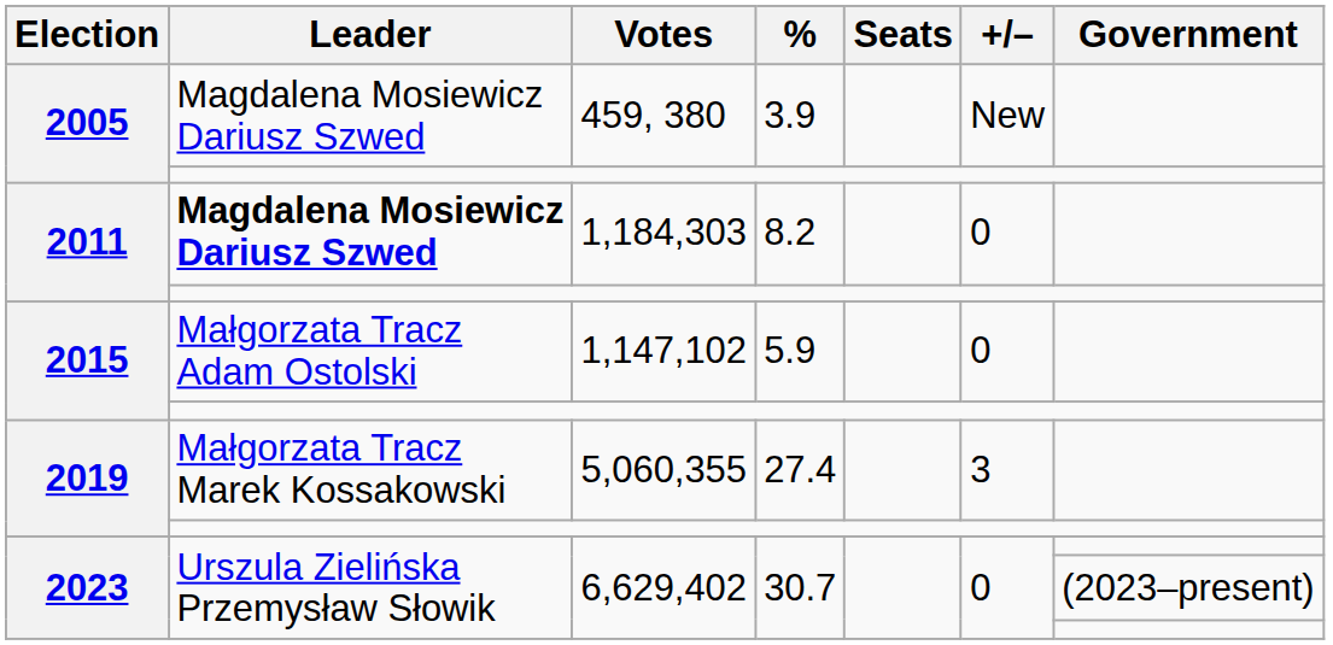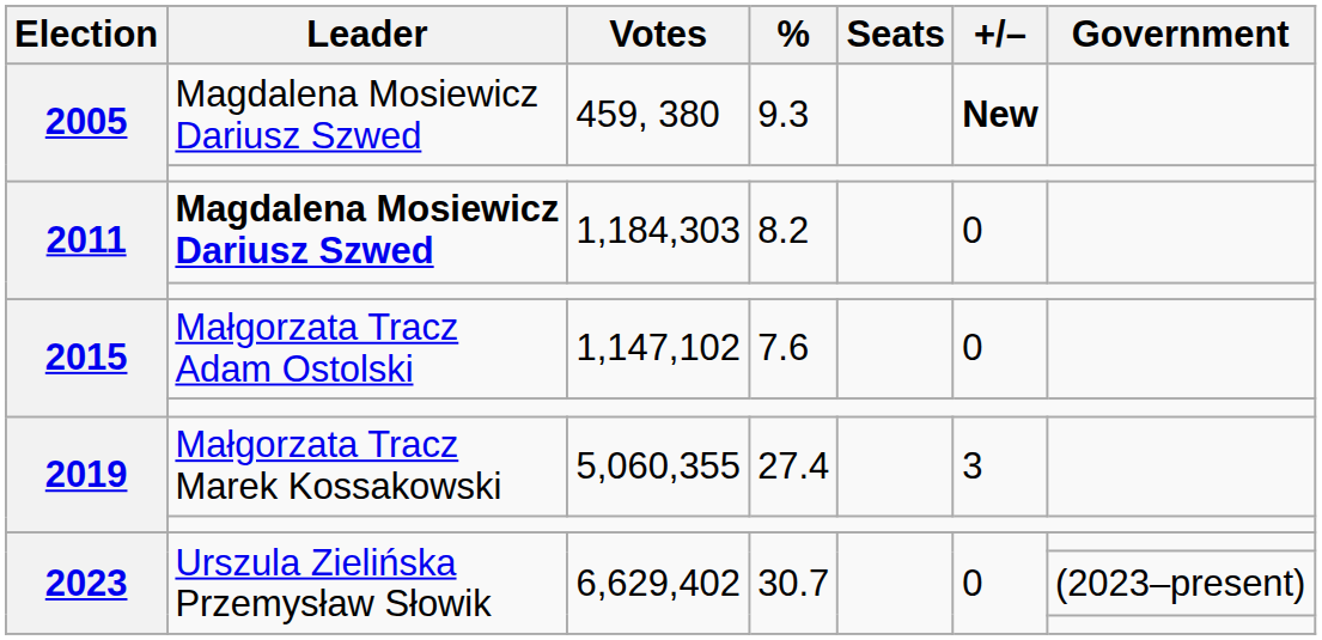459, 380 | %: 3.9 -> 9.3
459, 380 | +/–: normal -> bold
1,147,102 | %: 5.9 -> 7.6
